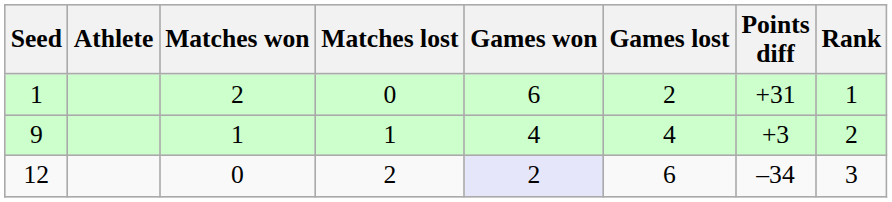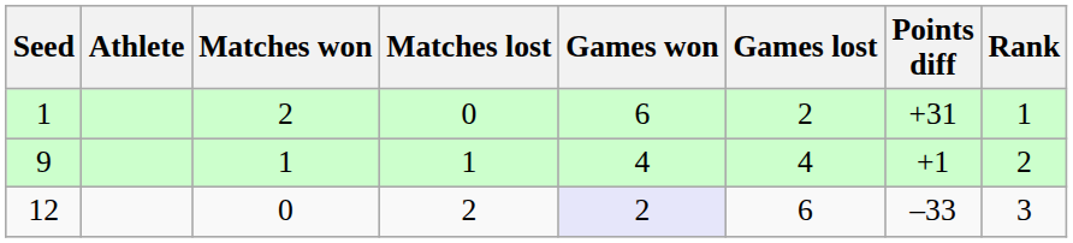9 | Points diff: +3 -> +1
12 | Points diff: –34 -> –33
